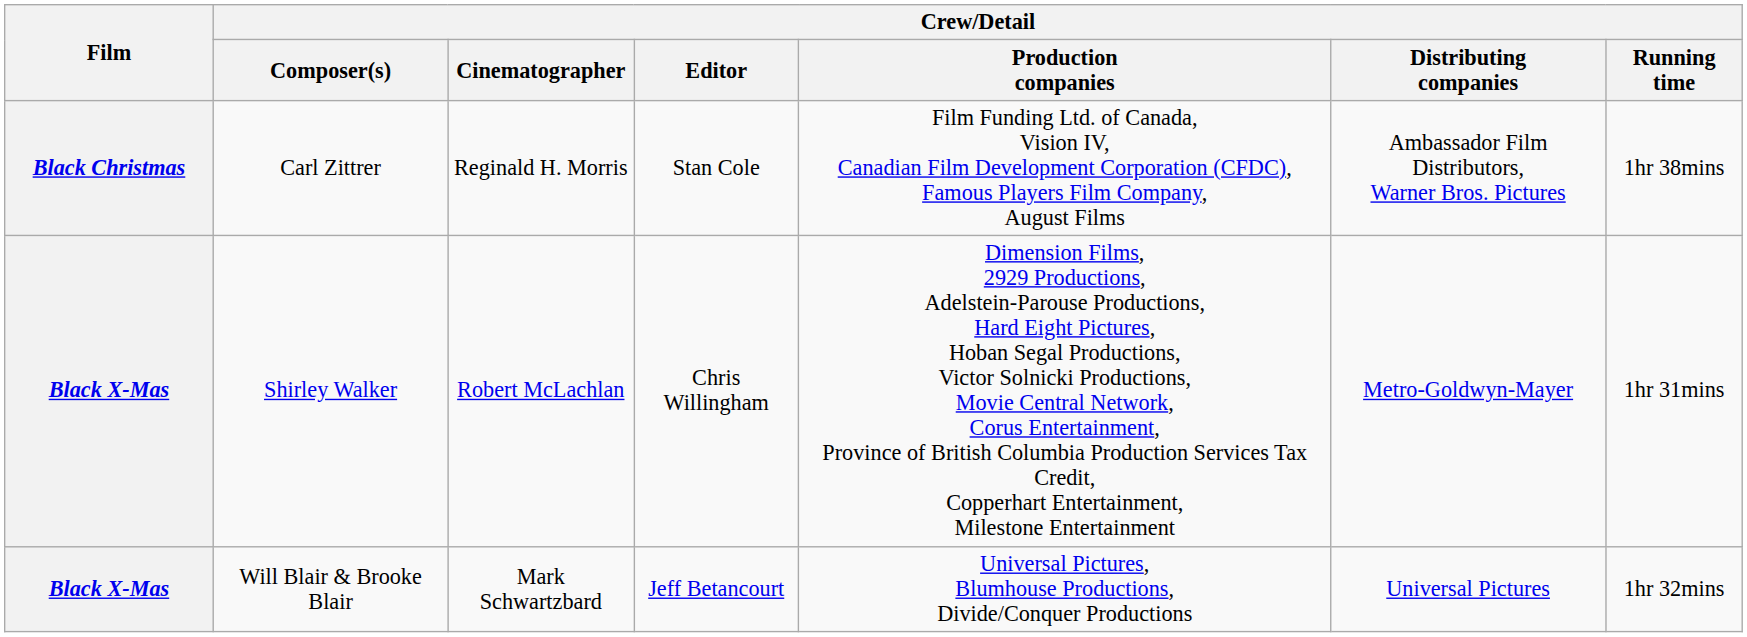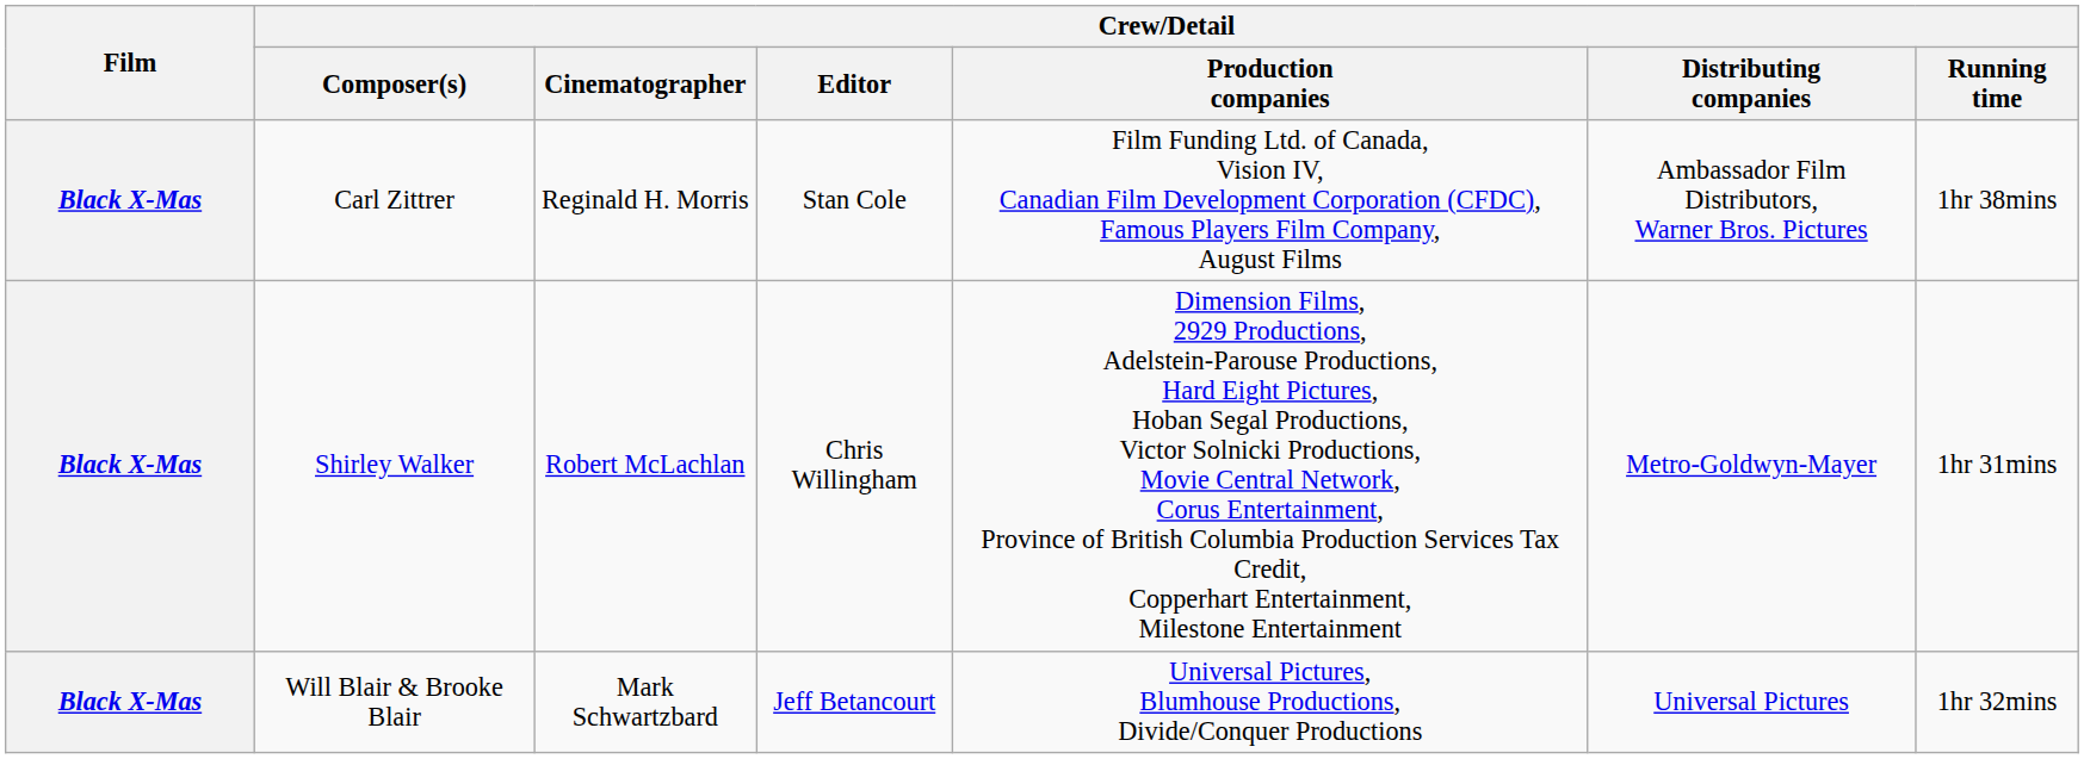Carl Zittrer | Film: Black Christmas -> Black X-Mas
